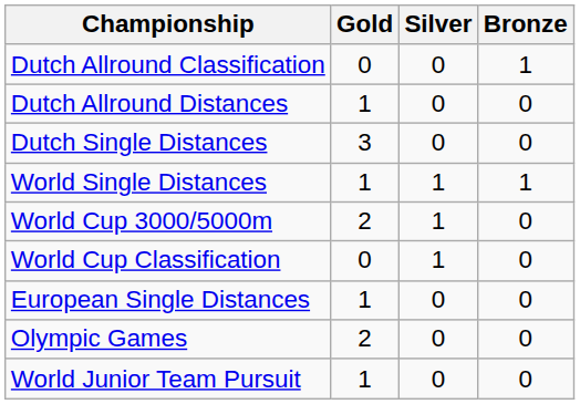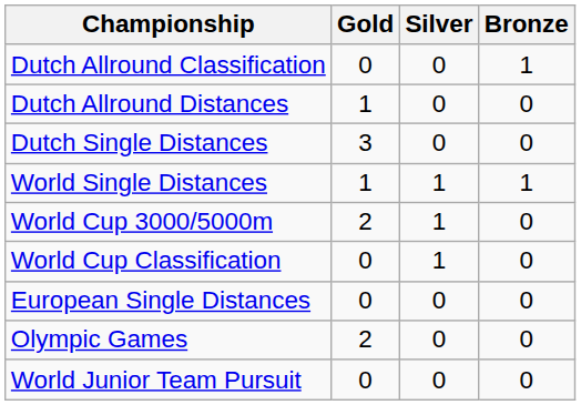European Single Distances | Gold: 1 -> 0
World Junior Team Pursuit | Gold: 1 -> 0
